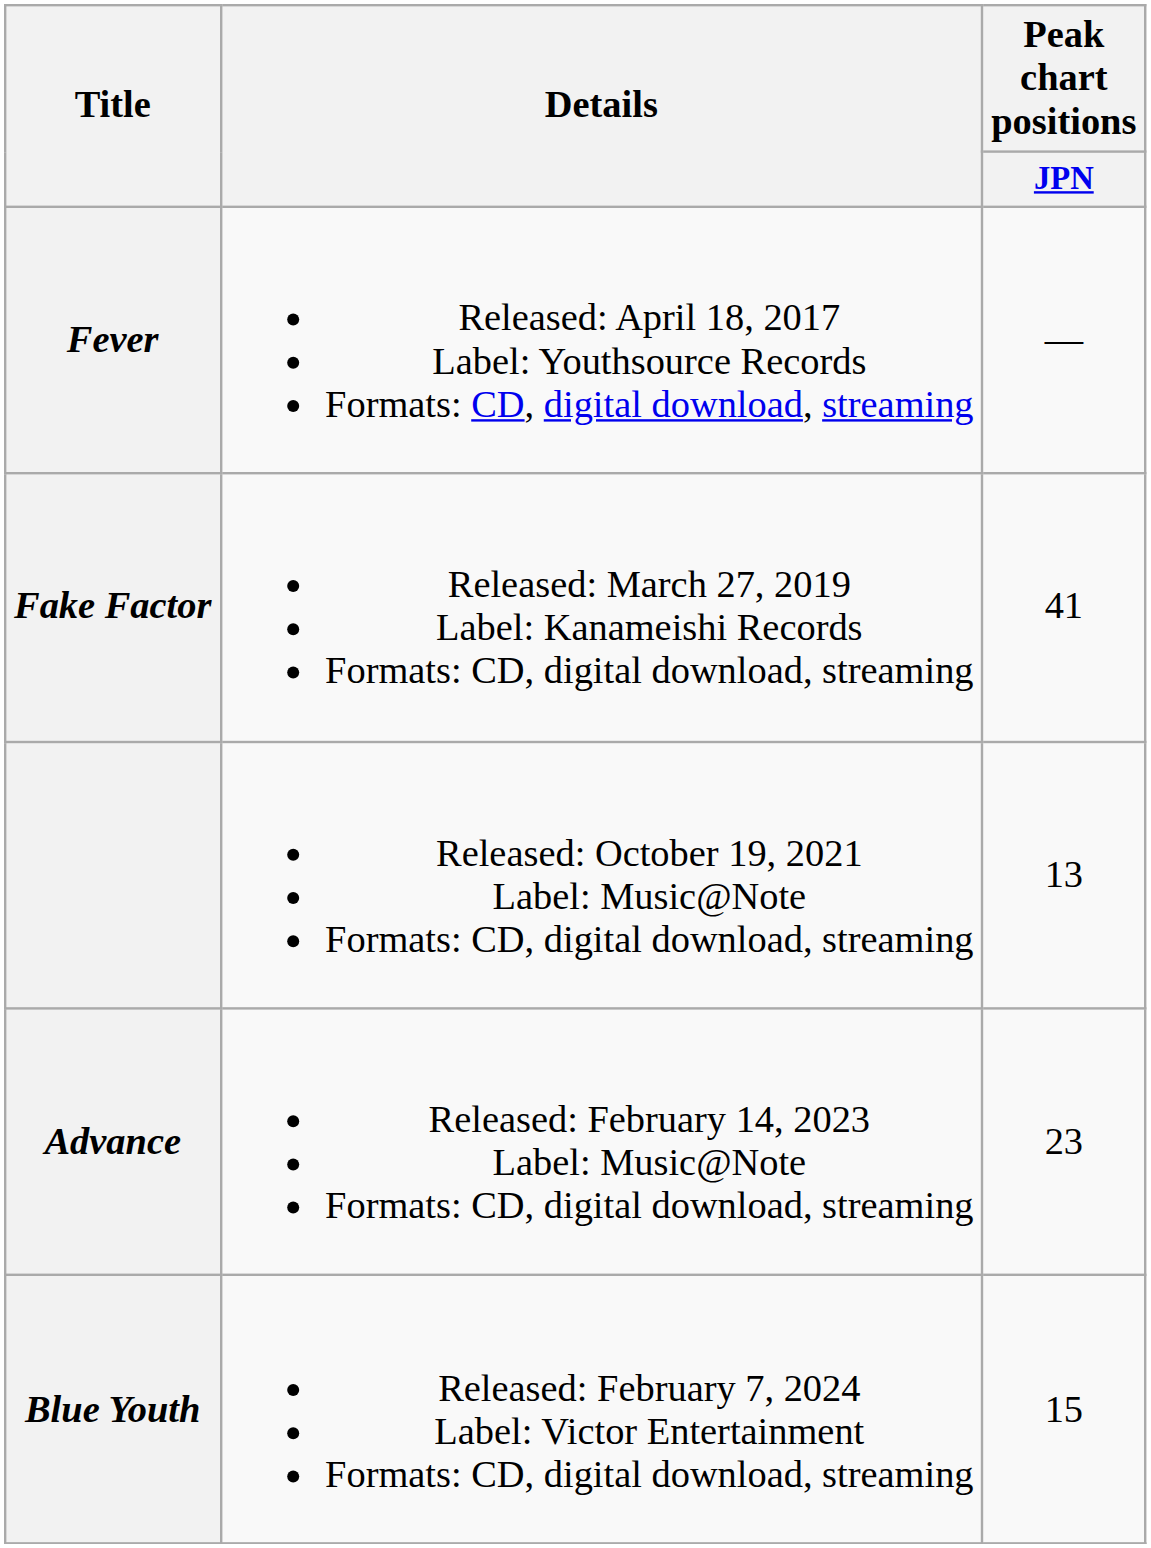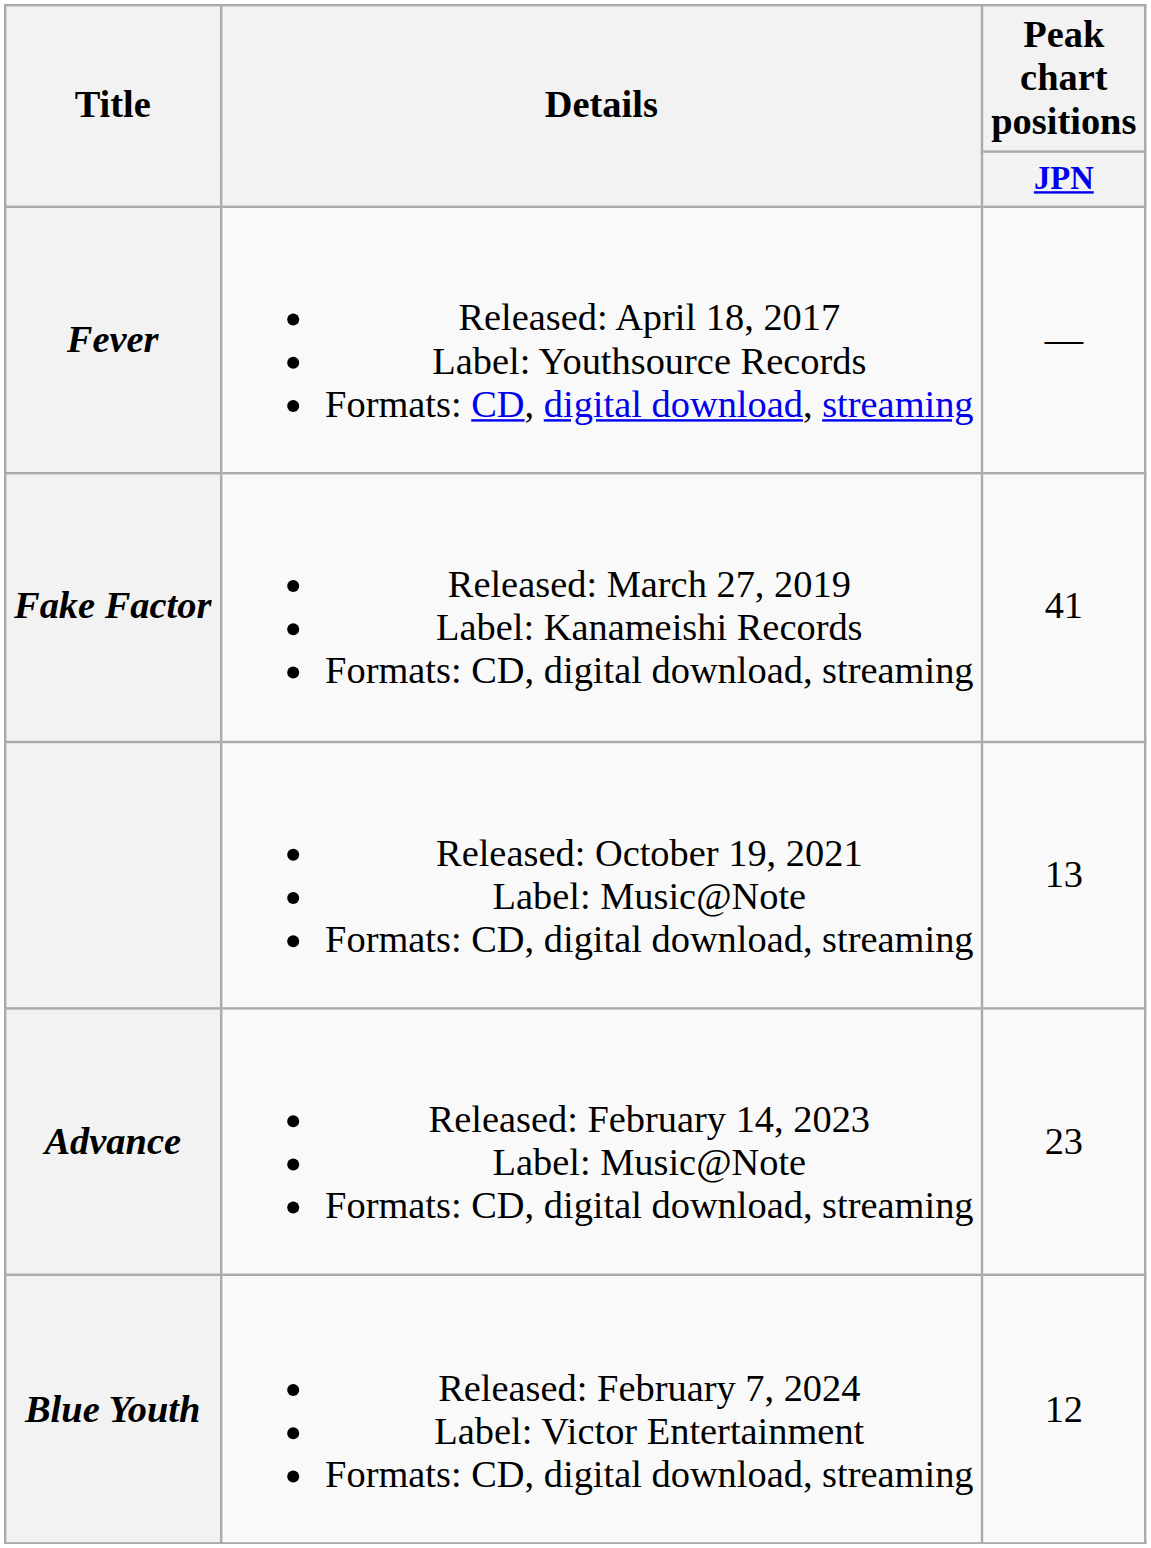Blue Youth | Peak chart positions / JPN: 15 -> 12
